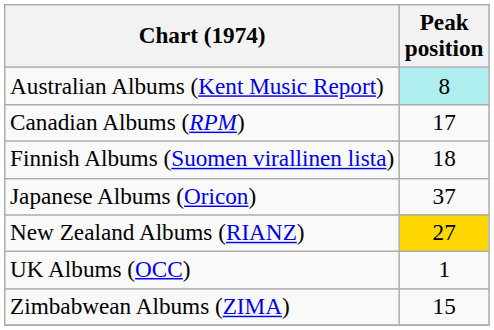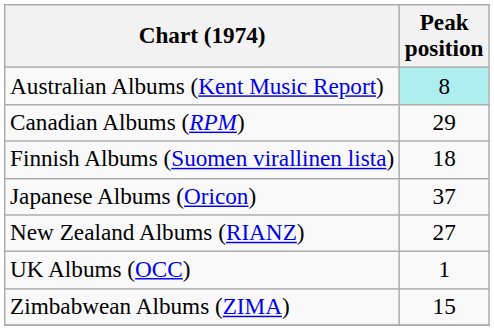Canadian Albums (RPM) | Peak position: 17 -> 29
New Zealand Albums (RIANZ) | Peak position: gold background -> no background
